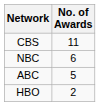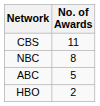NBC | No. of Awards: 6 -> 8
